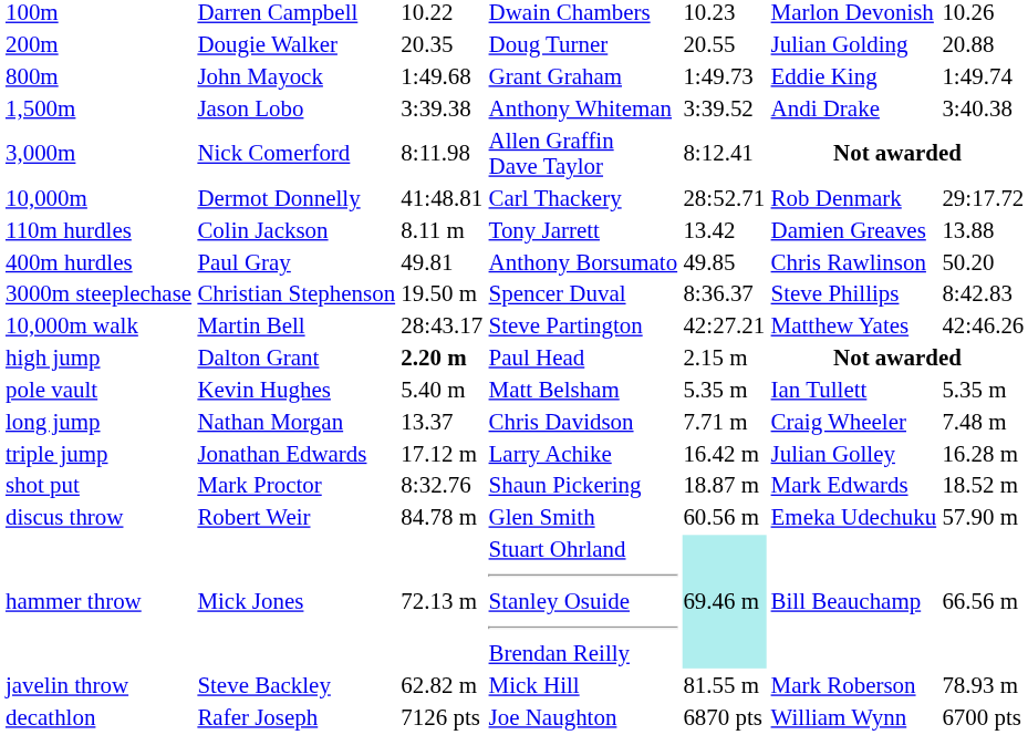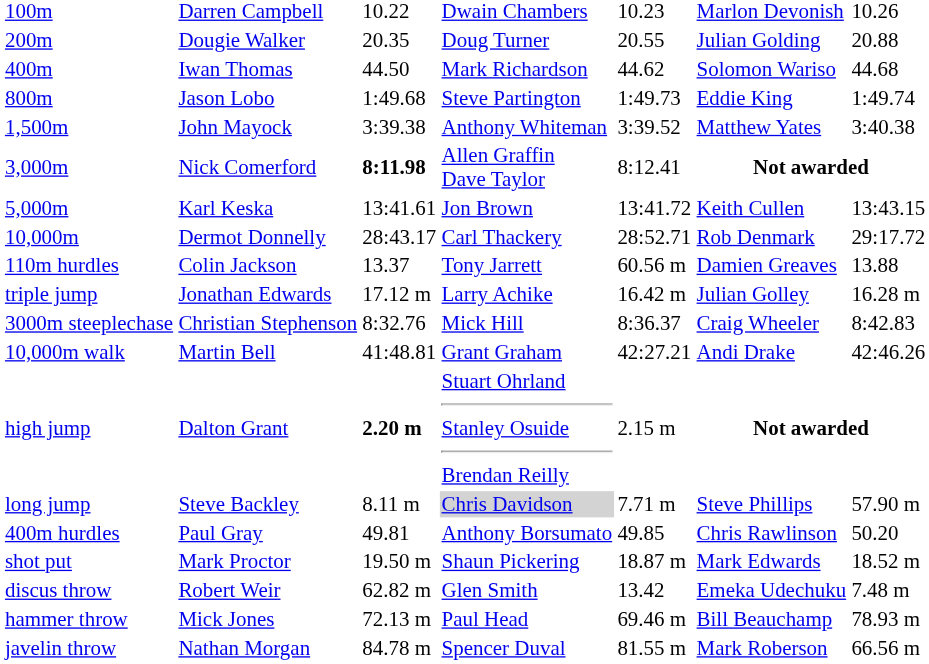+ row: 400m | Iwan Thomas | 44.50 | Mark Richardson | 44.62 | Solomon Wariso | 44.68
800m | column 2: John Mayock -> Jason Lobo
800m | column 4: Grant Graham -> Steve Partington
1,500m | column 2: Jason Lobo -> John Mayock
1,500m | column 6: Andi Drake -> Matthew Yates
3,000m | column 3: normal -> bold
+ row: 5,000m | Karl Keska | 13:41.61 | Jon Brown | 13:41.72 | Keith Cullen | 13:43.15
10,000m | column 3: 41:48.81 -> 28:43.17
110m hurdles | column 3: 8.11 m -> 13.37
110m hurdles | column 5: 13.42 -> 60.56 m
rows swapped: 400m hurdles <-> triple jump
3000m steeplechase | column 3: 19.50 m -> 8:32.76
3000m steeplechase | column 4: Spencer Duval -> Mick Hill
3000m steeplechase | column 6: Steve Phillips -> Craig Wheeler
10,000m walk | column 3: 28:43.17 -> 41:48.81
10,000m walk | column 4: Steve Partington -> Grant Graham
10,000m walk | column 6: Matthew Yates -> Andi Drake
high jump | column 4: Paul Head -> Stuart Ohrland Stanley Osuide Brendan Reilly
- row: pole vault | Kevin Hughes | 5.40 m | Matt Belsham | 5.35 m | Ian Tullett | 5.35 m
long jump | column 2: Nathan Morgan -> Steve Backley
long jump | column 3: 13.37 -> 8.11 m
long jump | column 4: no background -> lightgrey background
long jump | column 6: Craig Wheeler -> Steve Phillips
long jump | column 7: 7.48 m -> 57.90 m
shot put | column 3: 8:32.76 -> 19.50 m
discus throw | column 3: 84.78 m -> 62.82 m
discus throw | column 5: 60.56 m -> 13.42
discus throw | column 7: 57.90 m -> 7.48 m
hammer throw | column 4: Stuart Ohrland Stanley Osuide Brendan Reilly -> Paul Head
hammer throw | column 5: paleturquoise background -> no background
hammer throw | column 7: 66.56 m -> 78.93 m
javelin throw | column 2: Steve Backley -> Nathan Morgan
javelin throw | column 3: 62.82 m -> 84.78 m
javelin throw | column 4: Mick Hill -> Spencer Duval
javelin throw | column 7: 78.93 m -> 66.56 m
- row: decathlon | Rafer Joseph | 7126 pts | Joe Naughton | 6870 pts | William Wynn | 6700 pts
